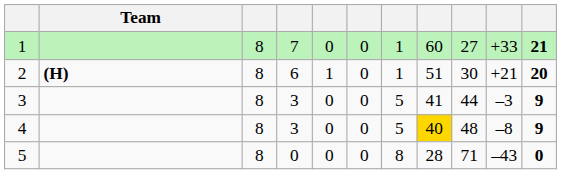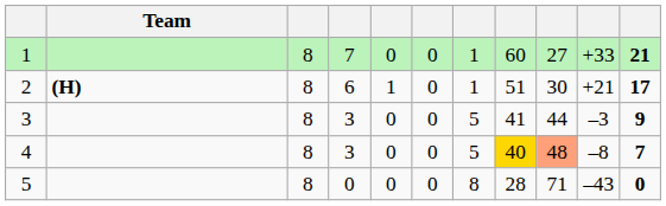2 | column 11: 20 -> 17
4 | column 9: no background -> lightsalmon background
4 | column 11: 9 -> 7
